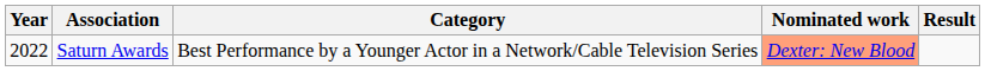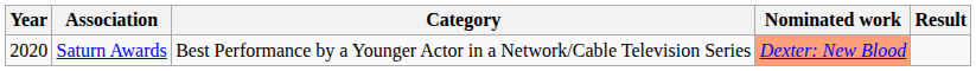Saturn Awards | Year: 2022 -> 2020
